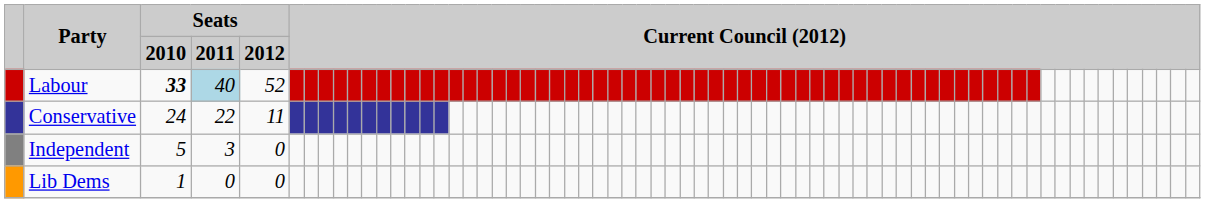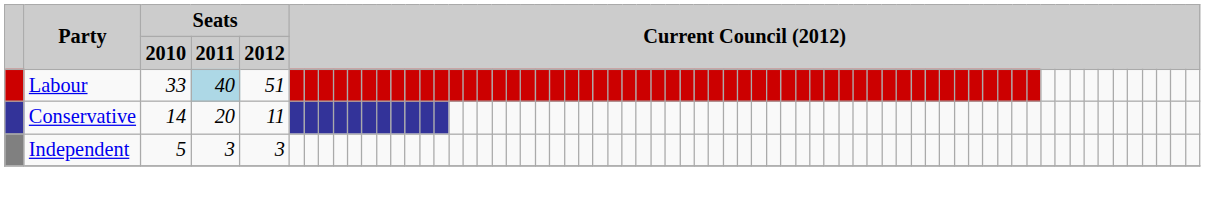Labour | Seats / 2010: bold -> normal
Labour | Seats / 2012: 52 -> 51
Conservative | Seats / 2010: 24 -> 14
Conservative | Seats / 2011: 22 -> 20
Independent | Seats / 2012: 0 -> 3
- row: Lib Dems | 1 | 0 | 0
